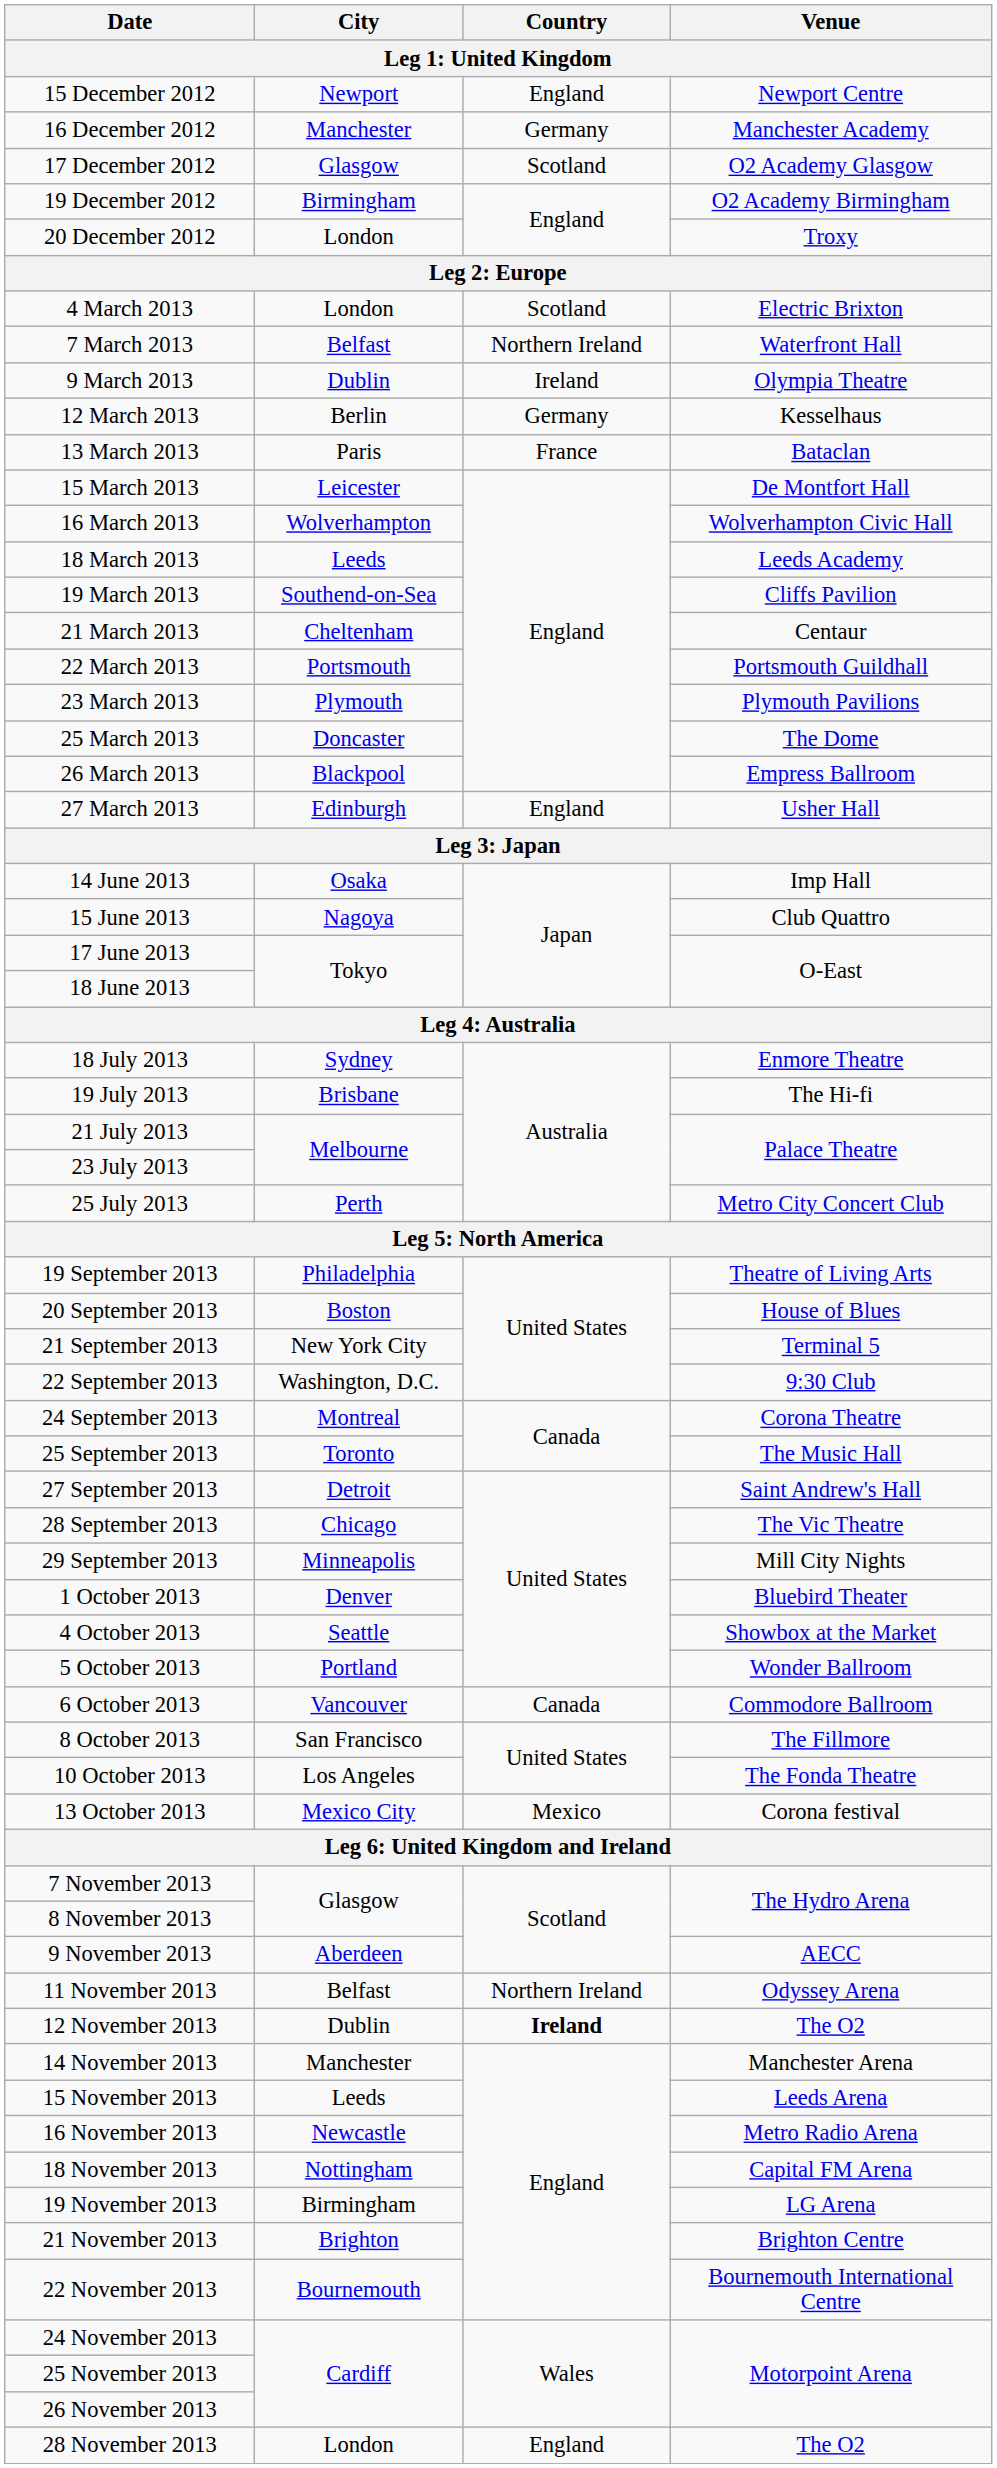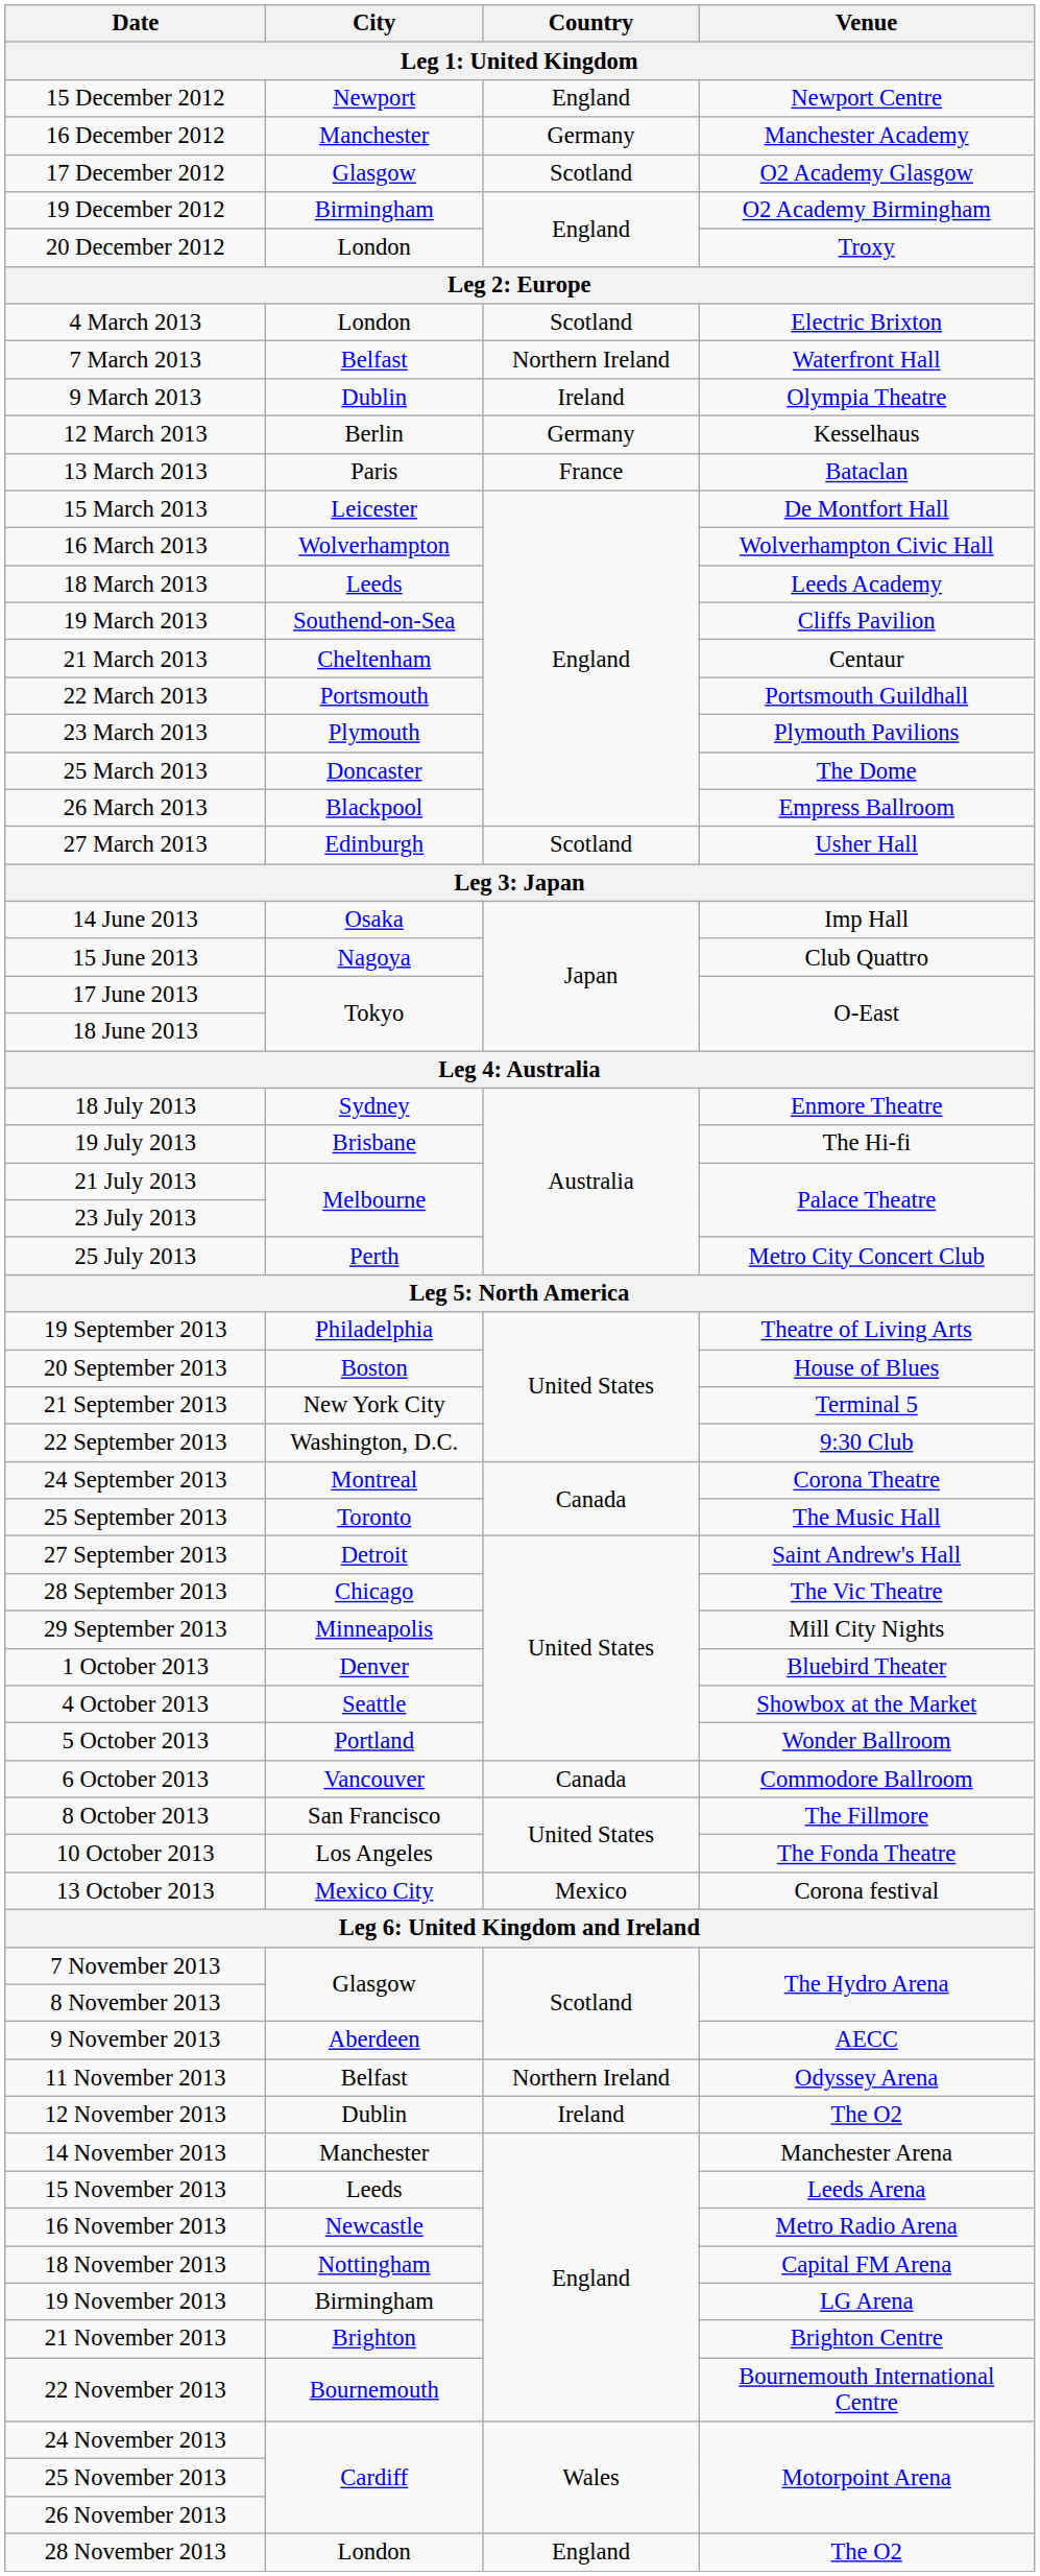27 March 2013 | Country: England -> Scotland
12 November 2013 | Country: bold -> normal
